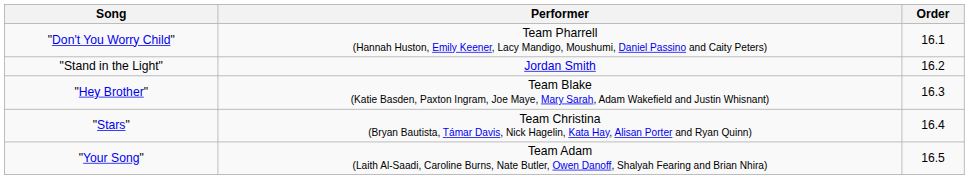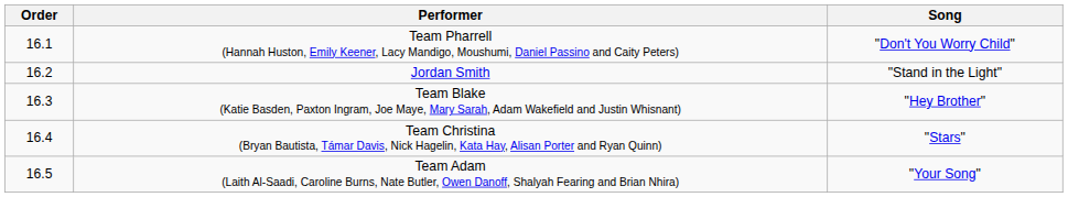columns swapped: Order <-> Song
